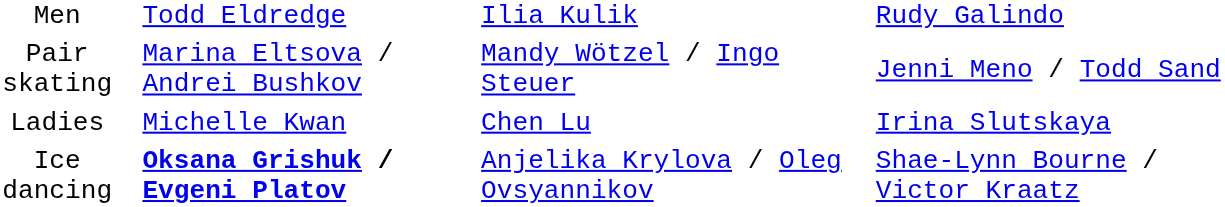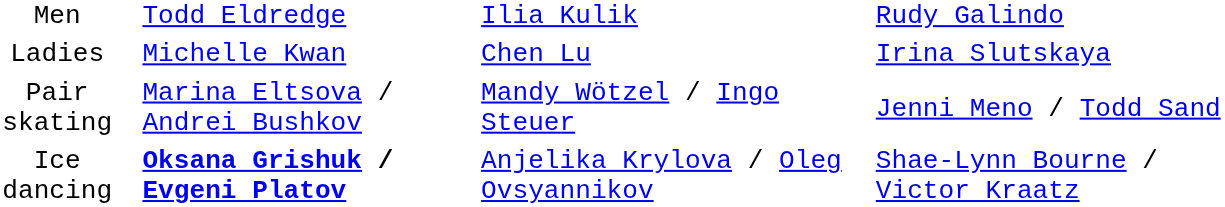rows swapped: Ladies <-> Pair skating
